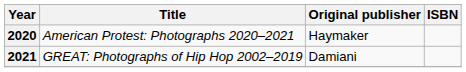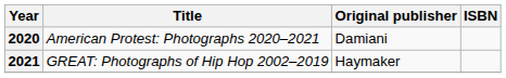2020 | Original publisher: Haymaker -> Damiani
2021 | Original publisher: Damiani -> Haymaker
